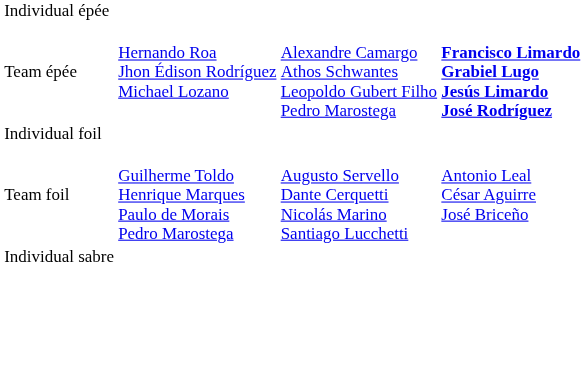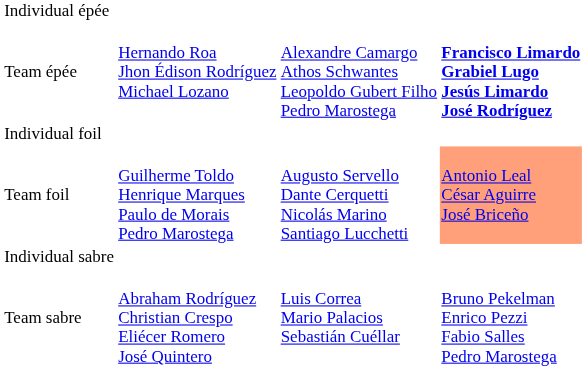Team foil | column 4: no background -> lightsalmon background
+ row: Team sabre | Abraham Rodríguez Christian Crespo Eliécer Romero José Quintero | Luis Correa Mario Palacios Sebastián Cuéllar | Bruno Pekelman Enrico Pezzi Fabio Salles Pedro Marostega
